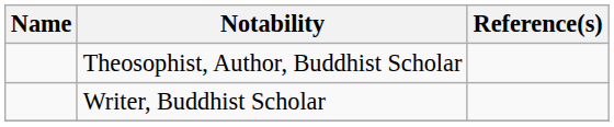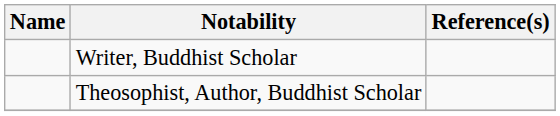rows swapped: Writer, Buddhist Scholar <-> Theosophist, Author, Buddhist Scholar
